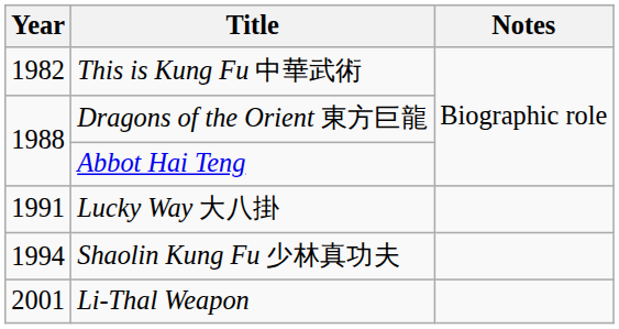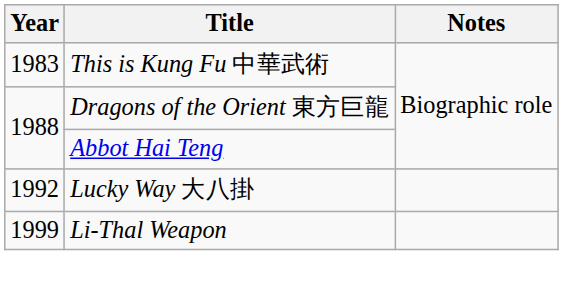This is Kung Fu 中華武術 | Year: 1982 -> 1983
Lucky Way 大八掛 | Year: 1991 -> 1992
- row: 1994 | Shaolin Kung Fu 少林真功夫
Li-Thal Weapon | Year: 2001 -> 1999
